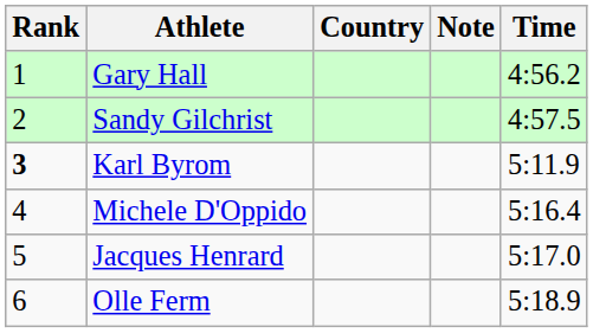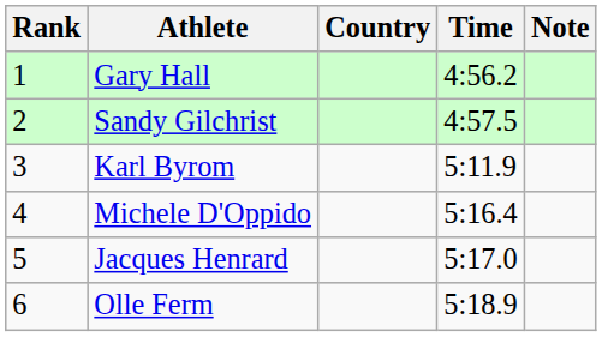columns swapped: Time <-> Note
Karl Byrom | Rank: bold -> normal
